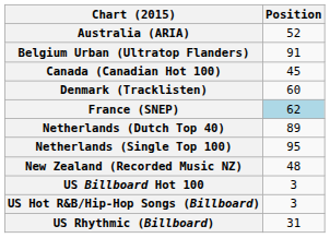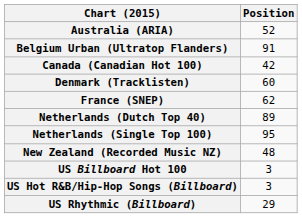Canada (Canadian Hot 100) | Position: 45 -> 42
France (SNEP) | Position: lightblue background -> no background
US Rhythmic (Billboard) | Position: 31 -> 29
